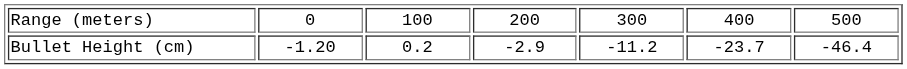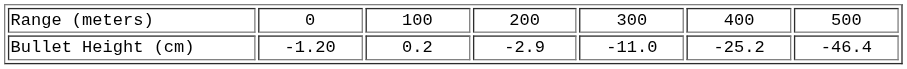Bullet Height (cm) | column 5: -11.2 -> -11.0
Bullet Height (cm) | column 6: -23.7 -> -25.2
